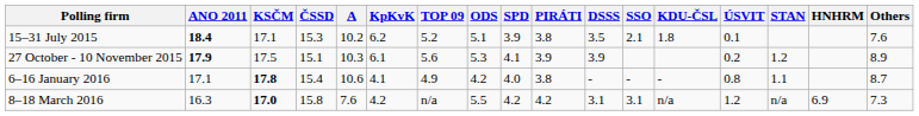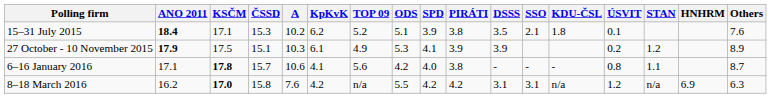27 October - 10 November 2015 | TOP 09: 5.6 -> 4.9
6–16 January 2016 | ČSSD: 15.4 -> 15.7
6–16 January 2016 | TOP 09: 4.9 -> 5.6
8–18 March 2016 | ANO 2011: 16.3 -> 16.2
8–18 March 2016 | Others: 7.3 -> 6.3
